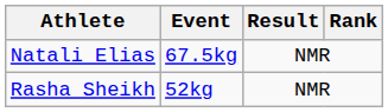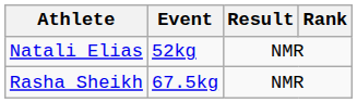Natali Elias | Event: 67.5kg -> 52kg
Rasha Sheikh | Event: 52kg -> 67.5kg
